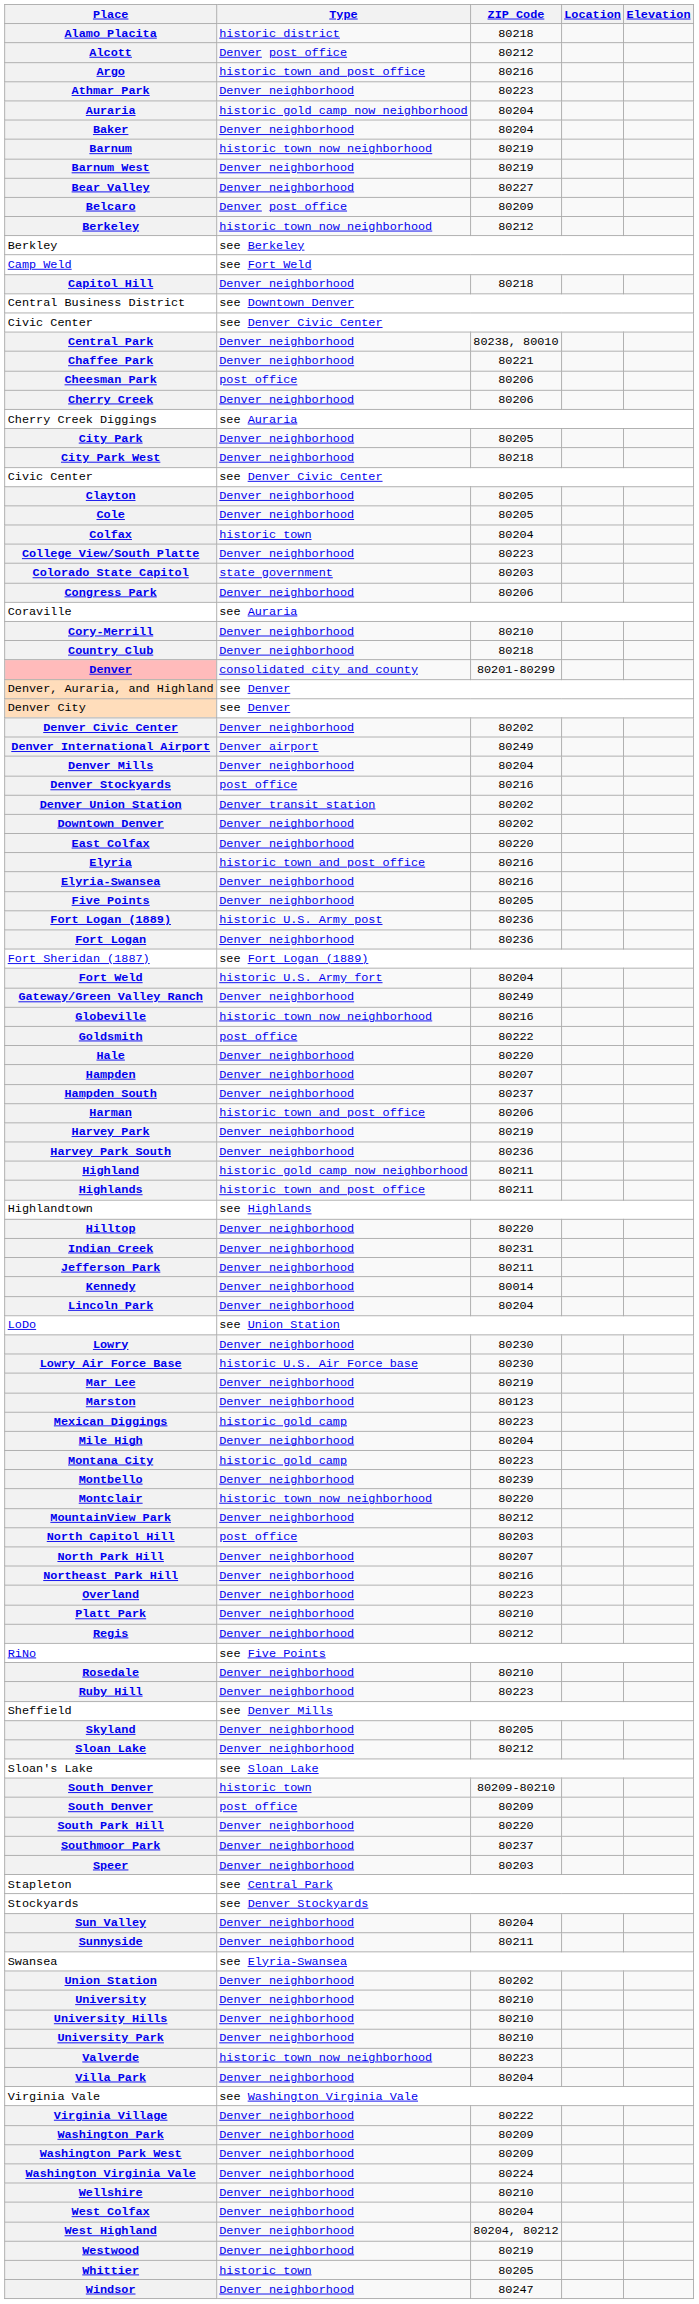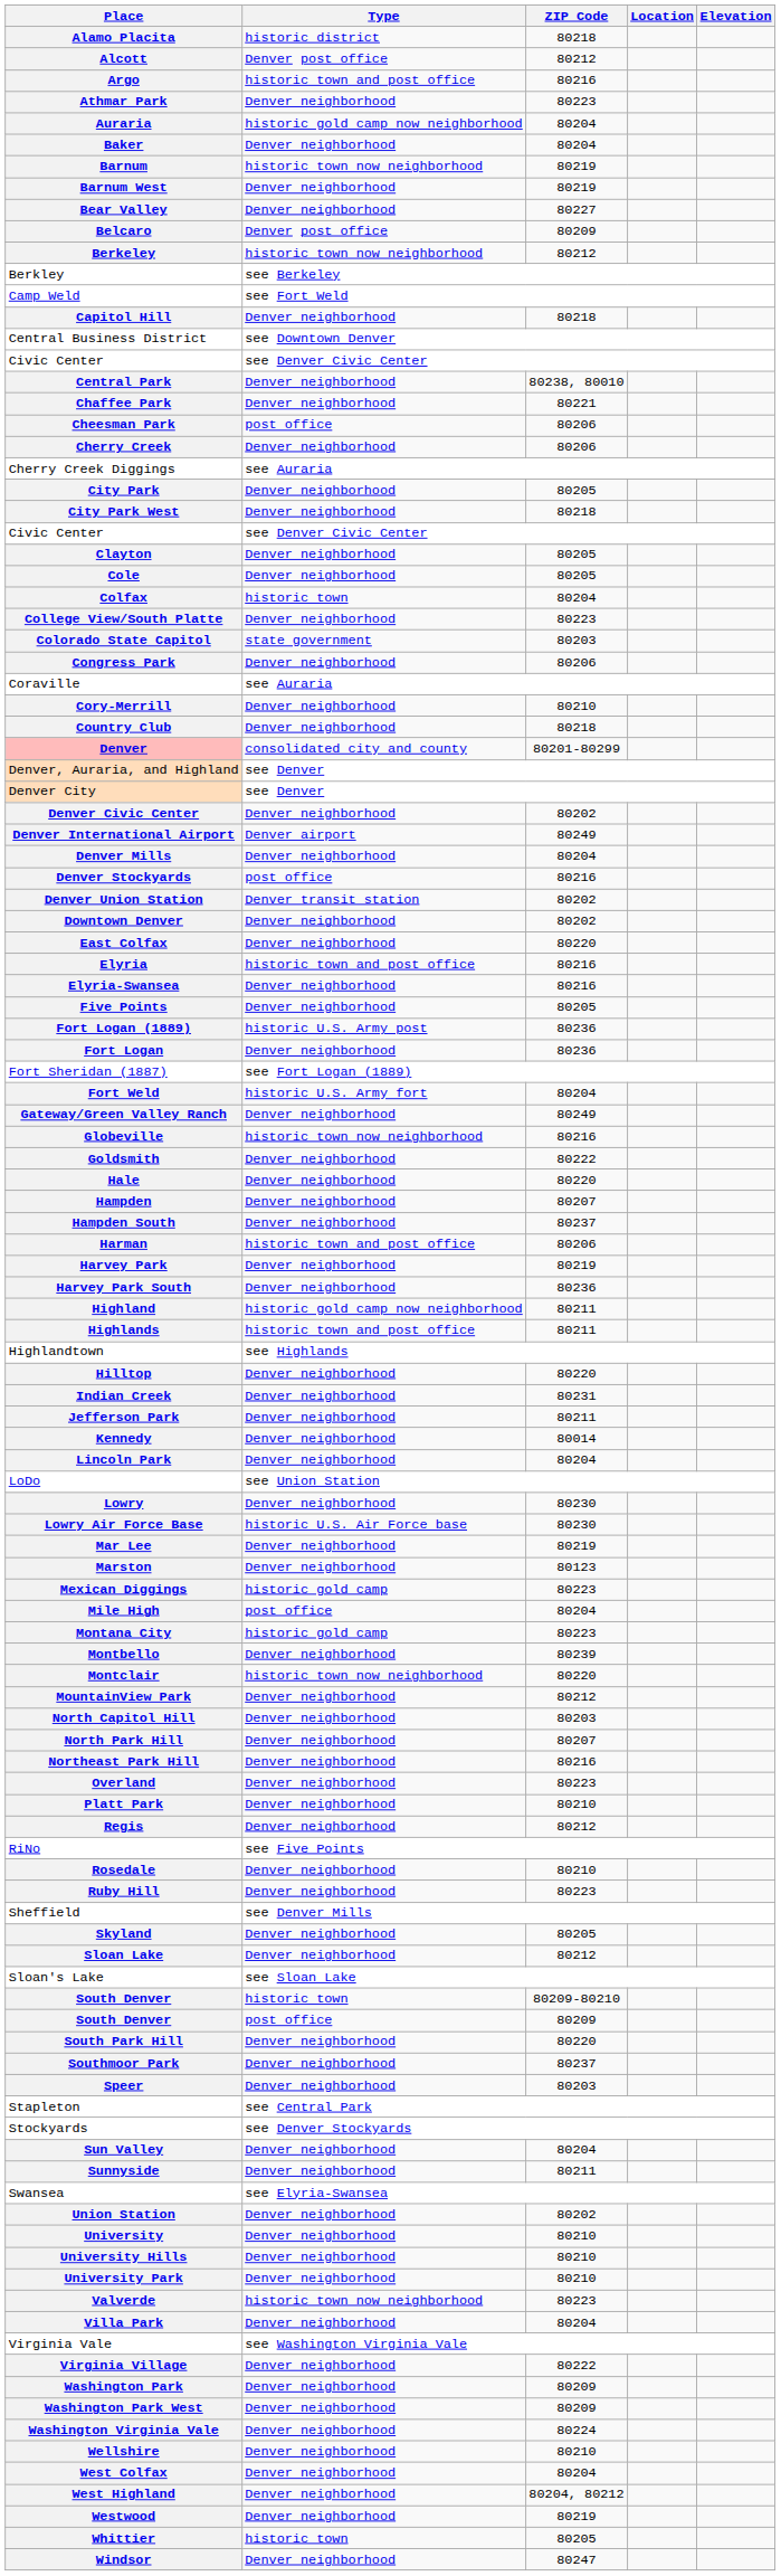Goldsmith | Type: post office -> Denver neighborhood
Mile High | Type: Denver neighborhood -> post office
North Capitol Hill | Type: post office -> Denver neighborhood
